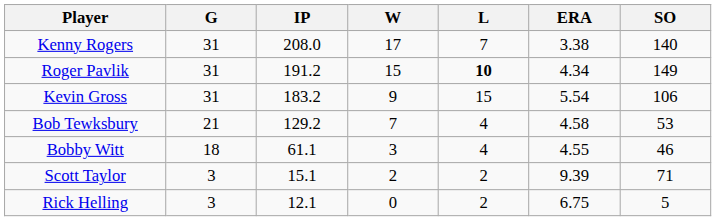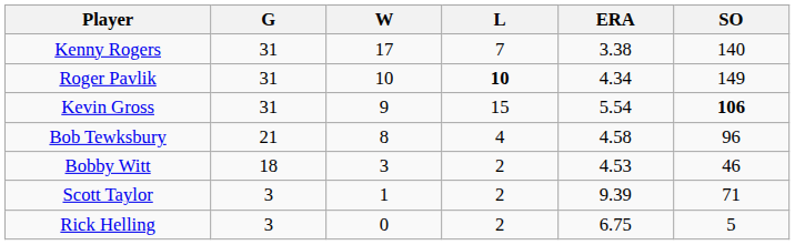- column: IP | 208.0 | 191.2 | 183.2 | 129.2 | 61.1 | 15.1 | 12.1
Roger Pavlik | W: 15 -> 10
Kevin Gross | SO: normal -> bold
Bob Tewksbury | W: 7 -> 8
Bob Tewksbury | SO: 53 -> 96
Bobby Witt | L: 4 -> 2
Bobby Witt | ERA: 4.55 -> 4.53
Scott Taylor | W: 2 -> 1
